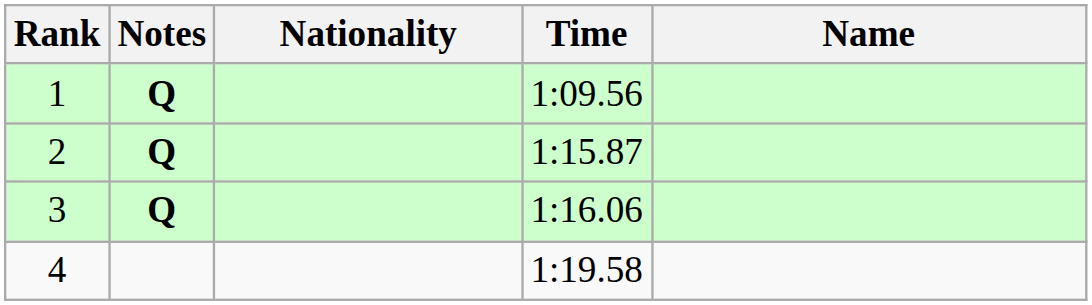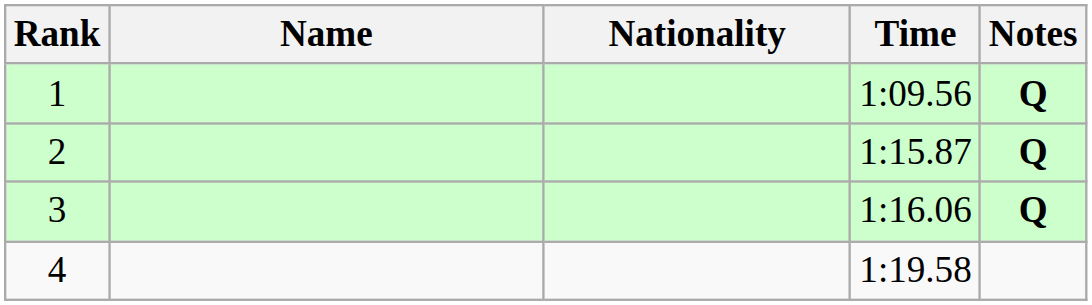columns swapped: Name <-> Notes
